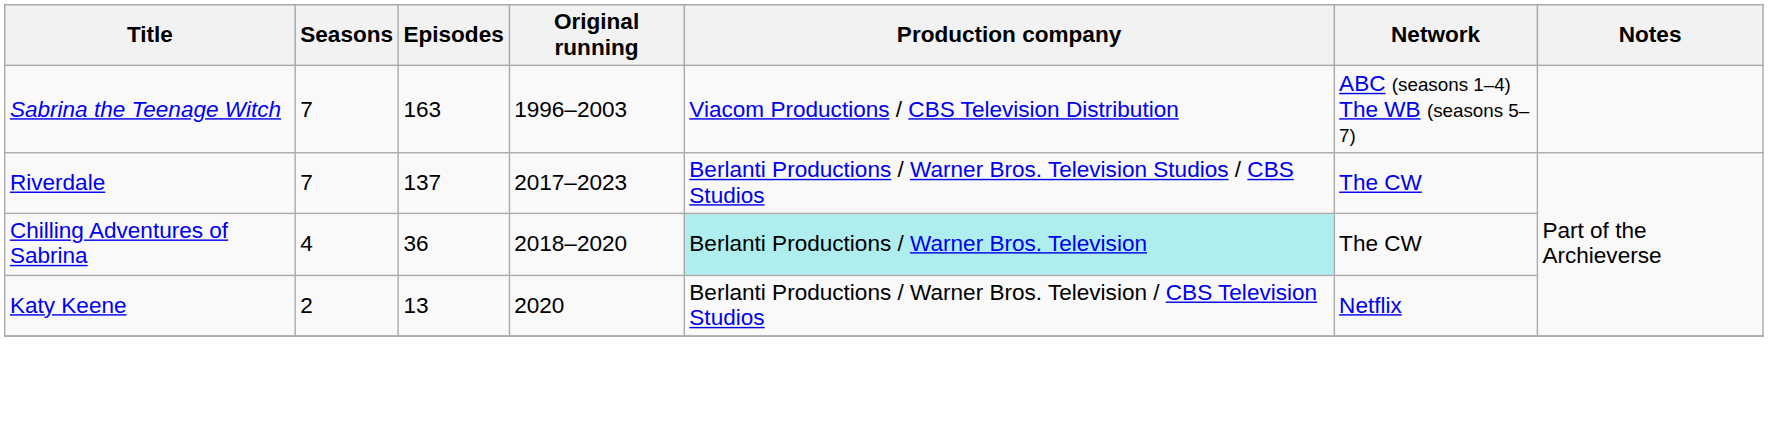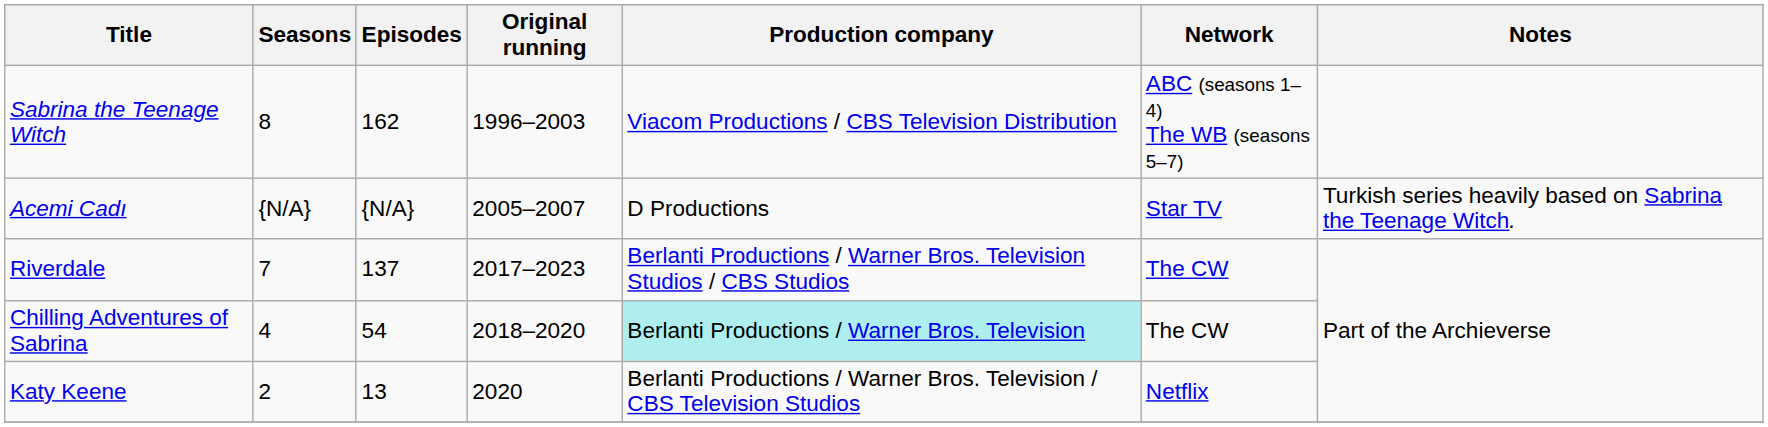Sabrina the Teenage Witch | Seasons: 7 -> 8
Sabrina the Teenage Witch | Episodes: 163 -> 162
+ row: Acemi Cadı | {N/A} | {N/A} | 2005–2007 | D Productions | Star TV | Turkish series heavily based on Sabrina the Teenage Witch.
Chilling Adventures of Sabrina | Episodes: 36 -> 54
